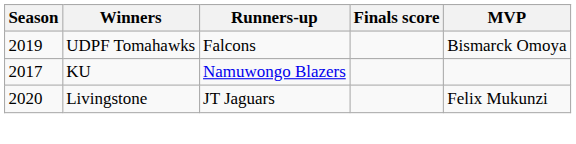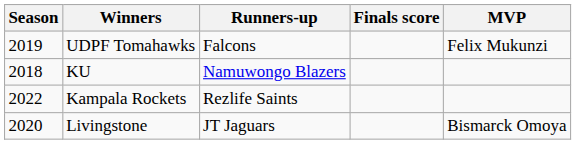UDPF Tomahawks | MVP: Bismarck Omoya -> Felix Mukunzi
KU | Season: 2017 -> 2018
+ row: 2022 | Kampala Rockets | Rezlife Saints
Livingstone | MVP: Felix Mukunzi -> Bismarck Omoya
